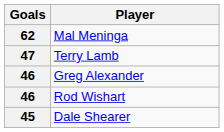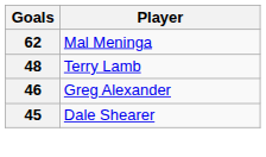Terry Lamb | Goals: 47 -> 48
- row: 46 | Rod Wishart
